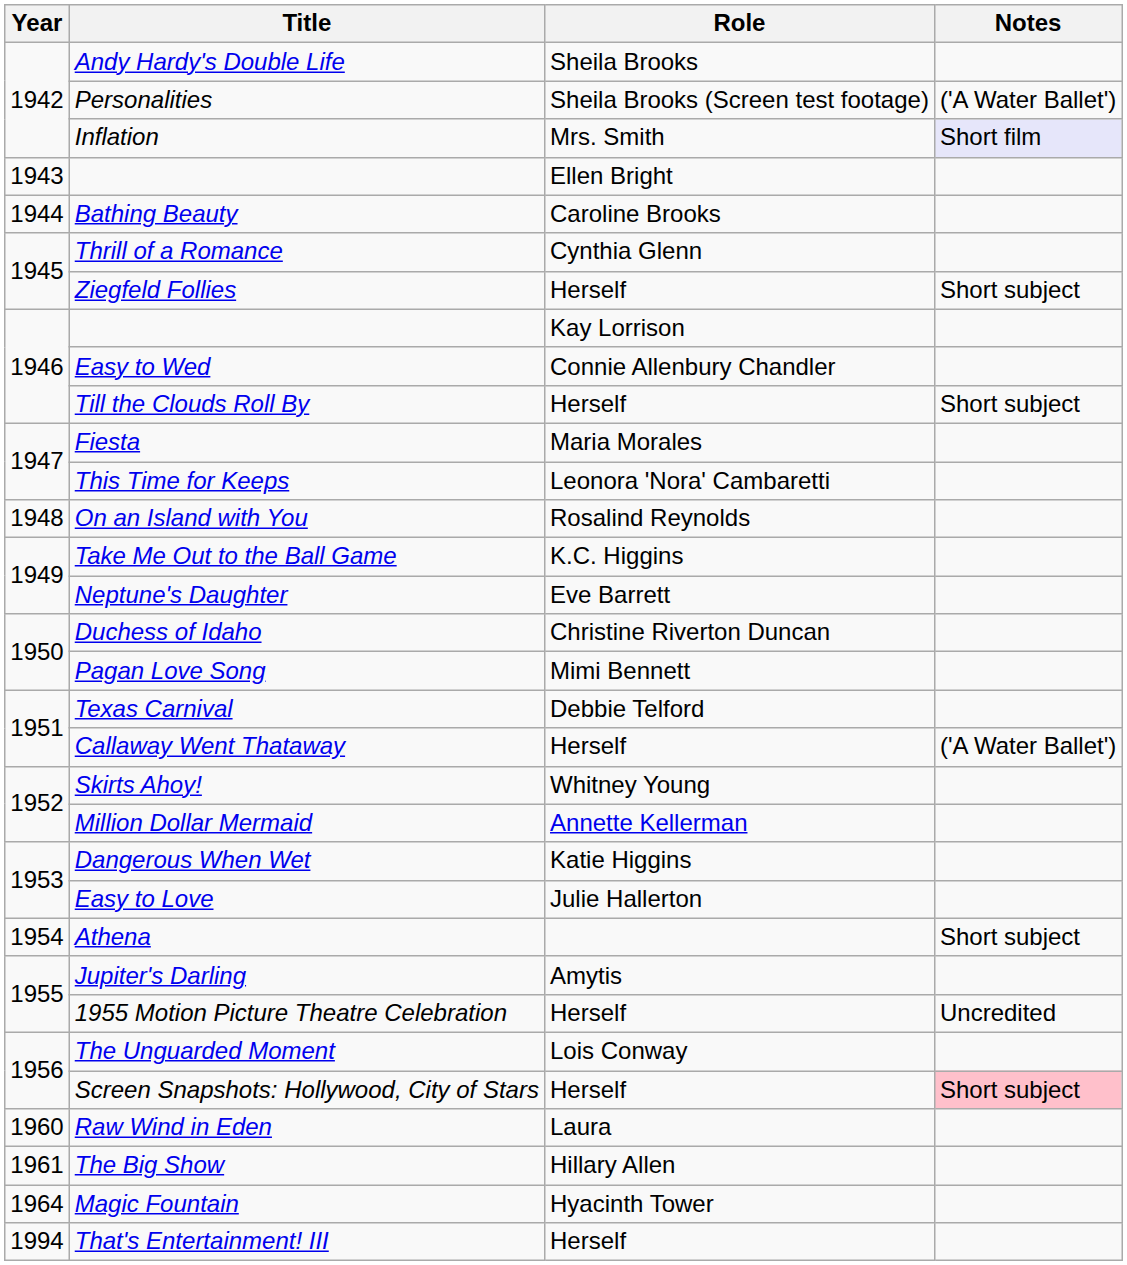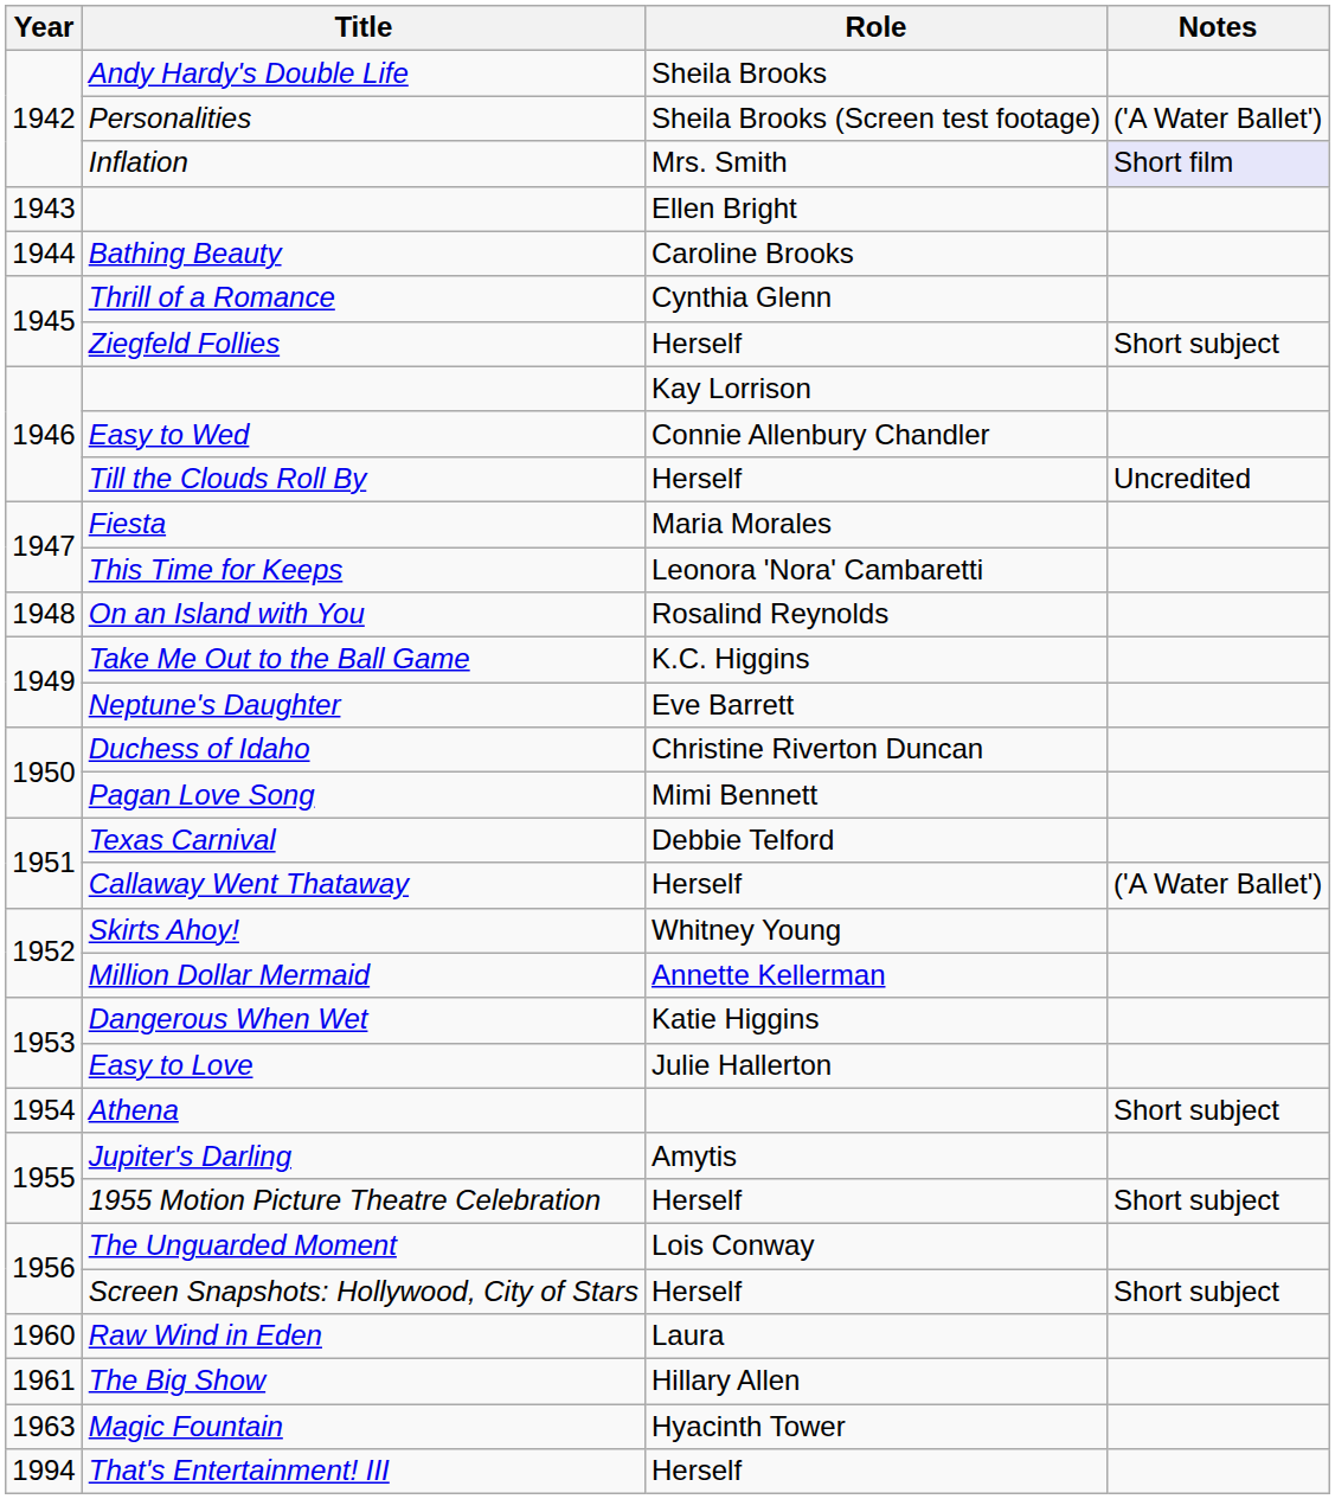Till the Clouds Roll By | Notes: Short subject -> Uncredited
1955 Motion Picture Theatre Celebration | Notes: Uncredited -> Short subject
Screen Snapshots: Hollywood, City of Stars | Notes: pink background -> no background
Magic Fountain | Year: 1964 -> 1963
